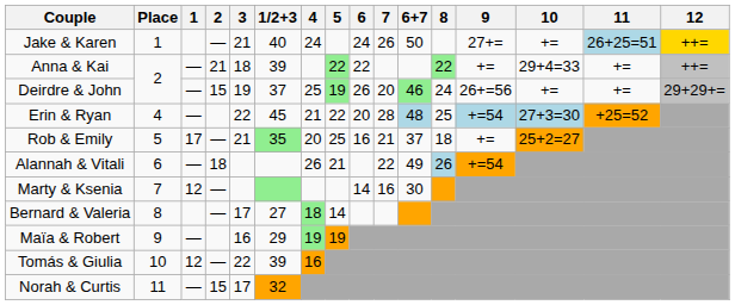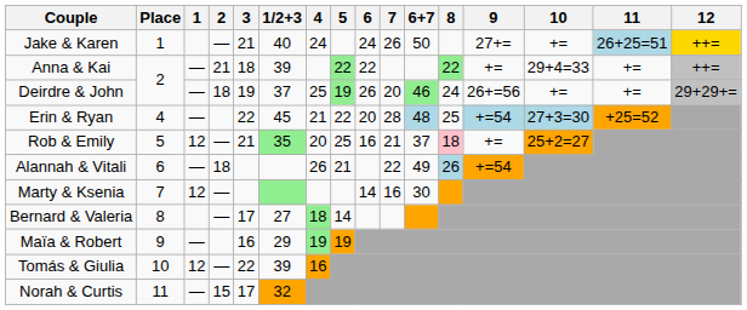Deirdre & John | 2: 15 -> 18
Rob & Emily | 1: 17 -> 12
Rob & Emily | 8: no background -> pink background
